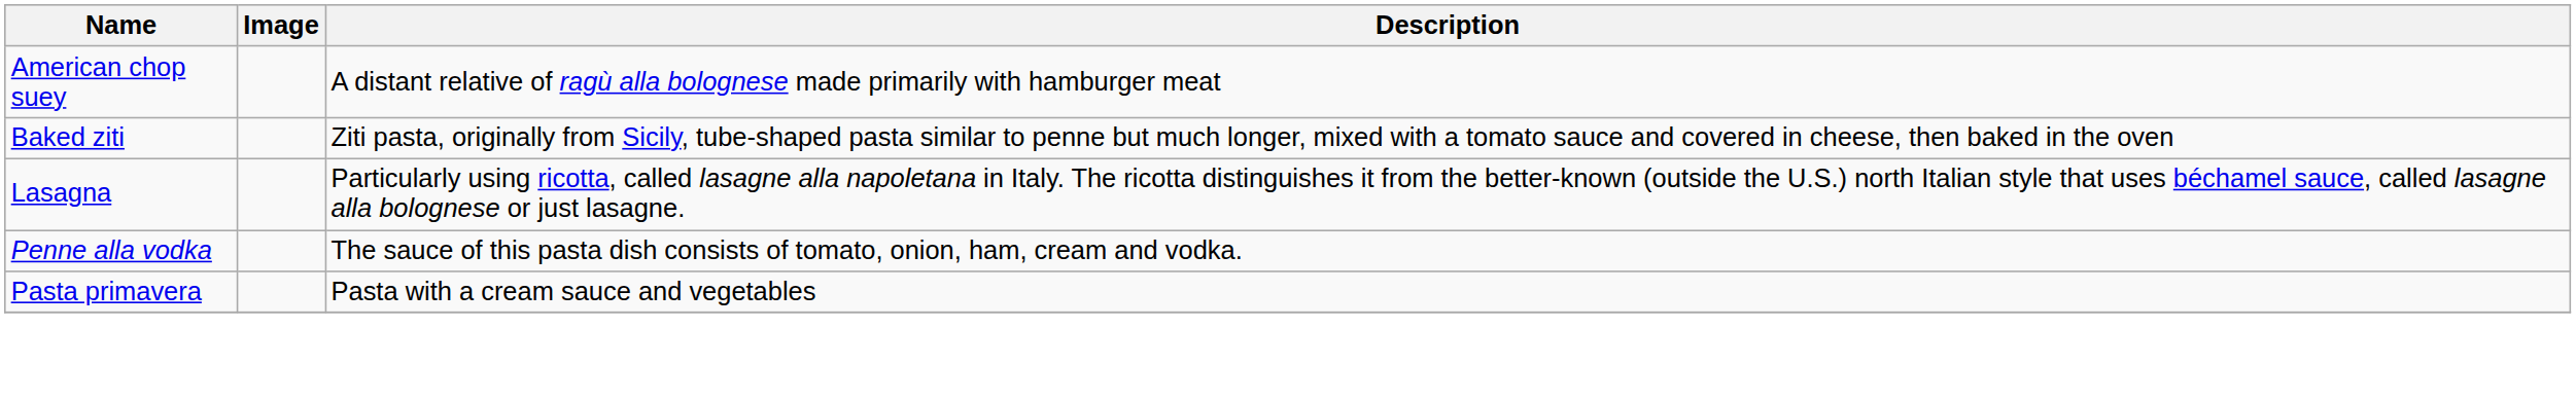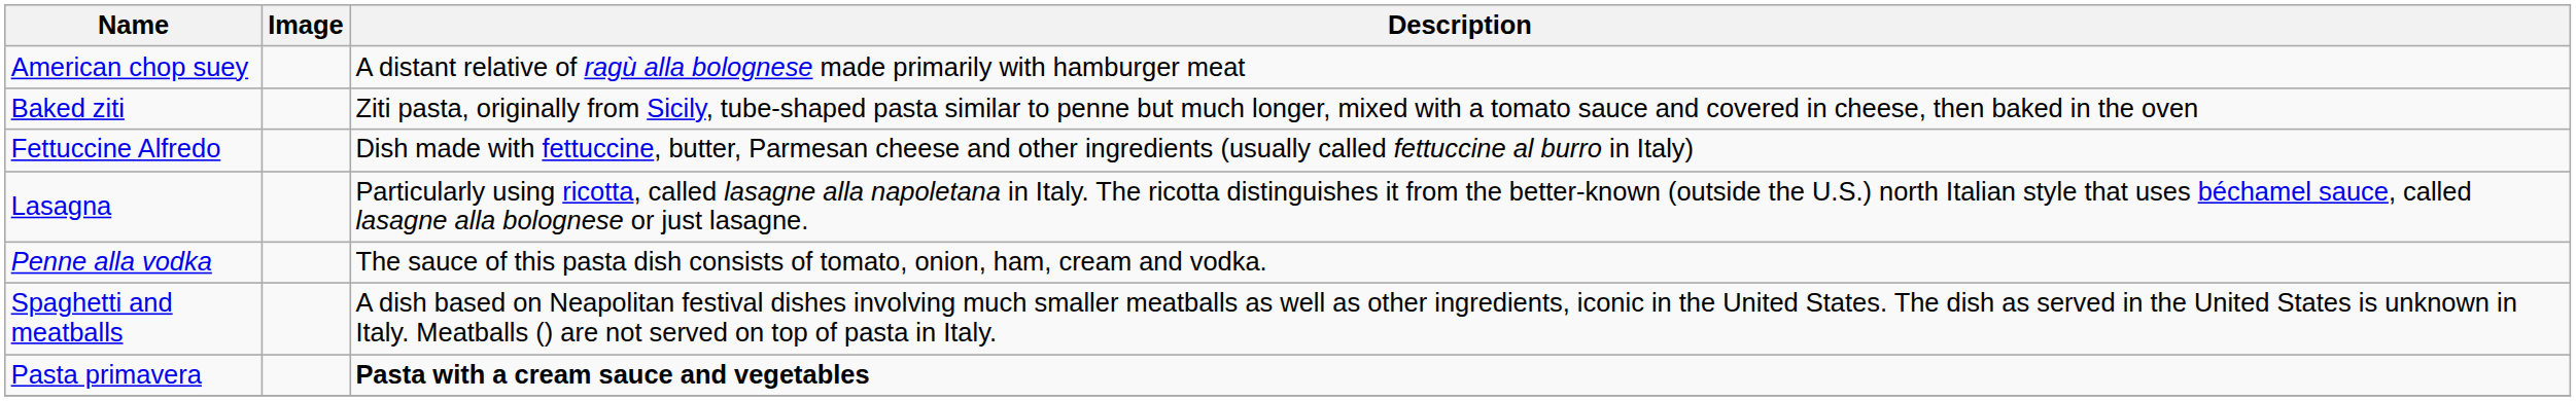+ row: Fettuccine Alfredo | Dish made with fettuccine, butter, Parmesan cheese and other ingredients (usually called fettuccine al burro in Italy)
+ row: Spaghetti and meatballs | A dish based on Neapolitan festival dishes involving much smaller meatballs as well as other ingredients, iconic in the United States. The dish as served in the United States is unknown in Italy. Meatballs () are not served on top of pasta in Italy.
Pasta primavera | Description: normal -> bold
